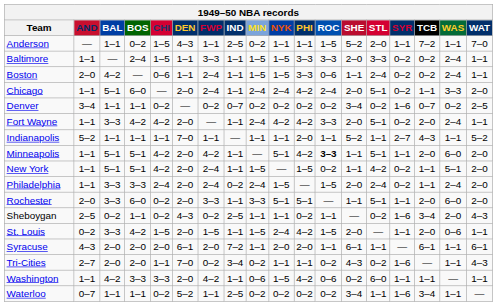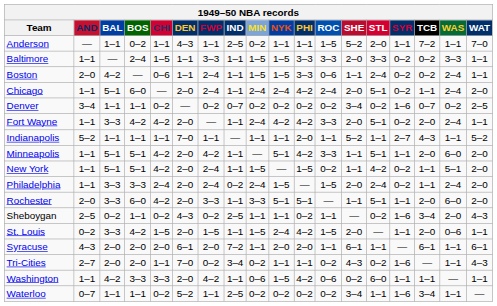Anderson | CHI: 1–5 -> 1–1
Baltimore | WAS: 2–4 -> 3–3
Chicago | WAS: 3–3 -> 2–4
Minneapolis | ROC: bold -> normal
Rochester | CHI: 0–2 -> 4–2
